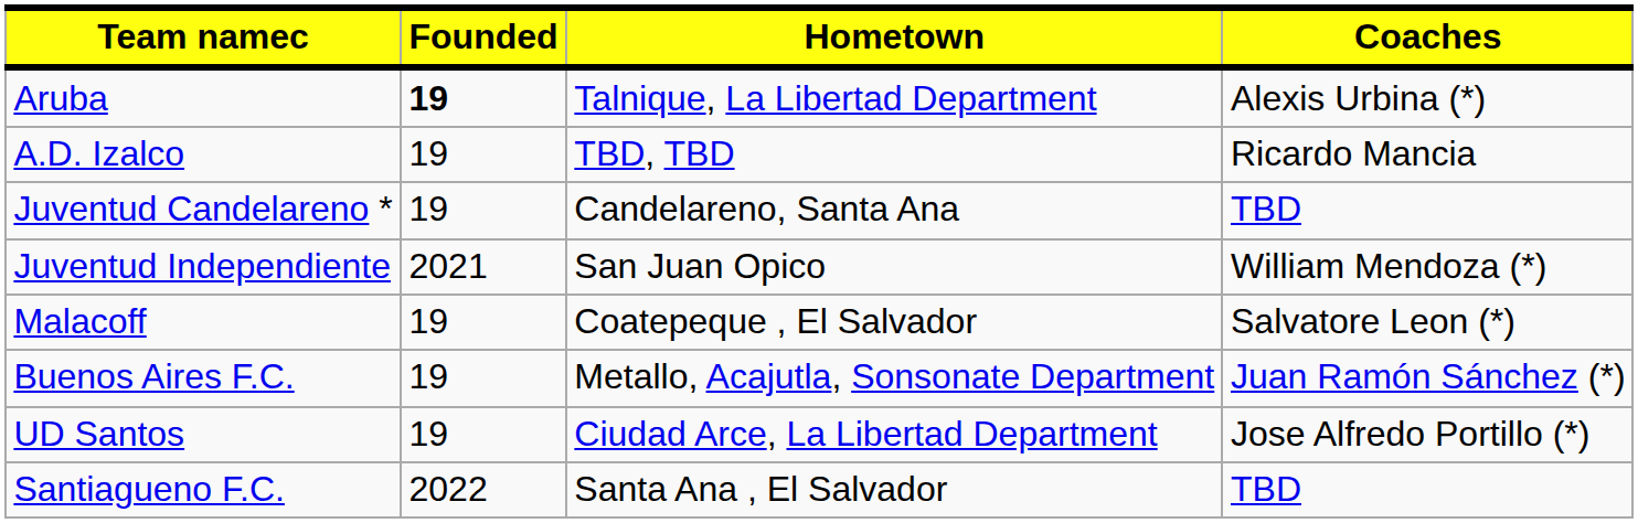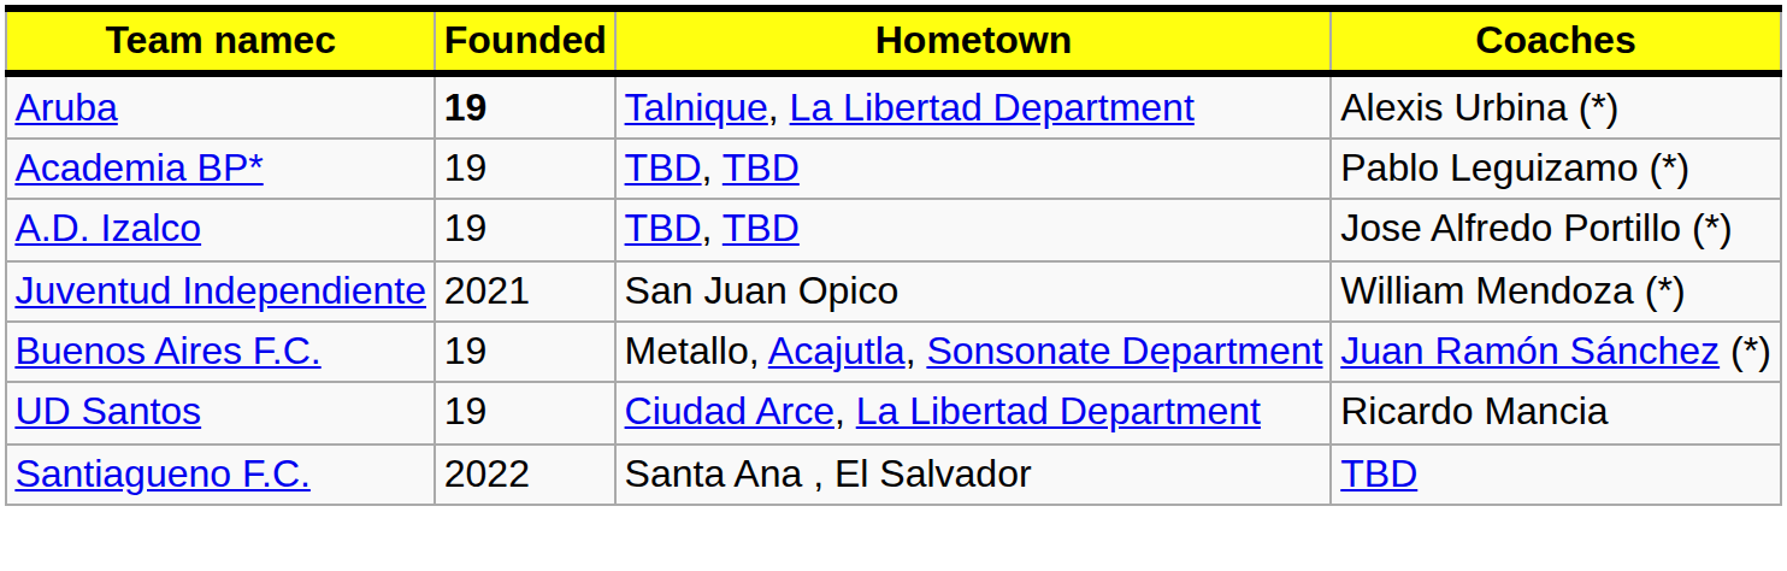+ row: Academia BP* | 19 | TBD, TBD | Pablo Leguizamo (*)
A.D. Izalco | Coaches: Ricardo Mancia -> Jose Alfredo Portillo (*)
- row: Juventud Candelareno * | 19 | Candelareno, Santa Ana | TBD
- row: Malacoff | 19 | Coatepeque , El Salvador | Salvatore Leon (*)
UD Santos | Coaches: Jose Alfredo Portillo (*) -> Ricardo Mancia
